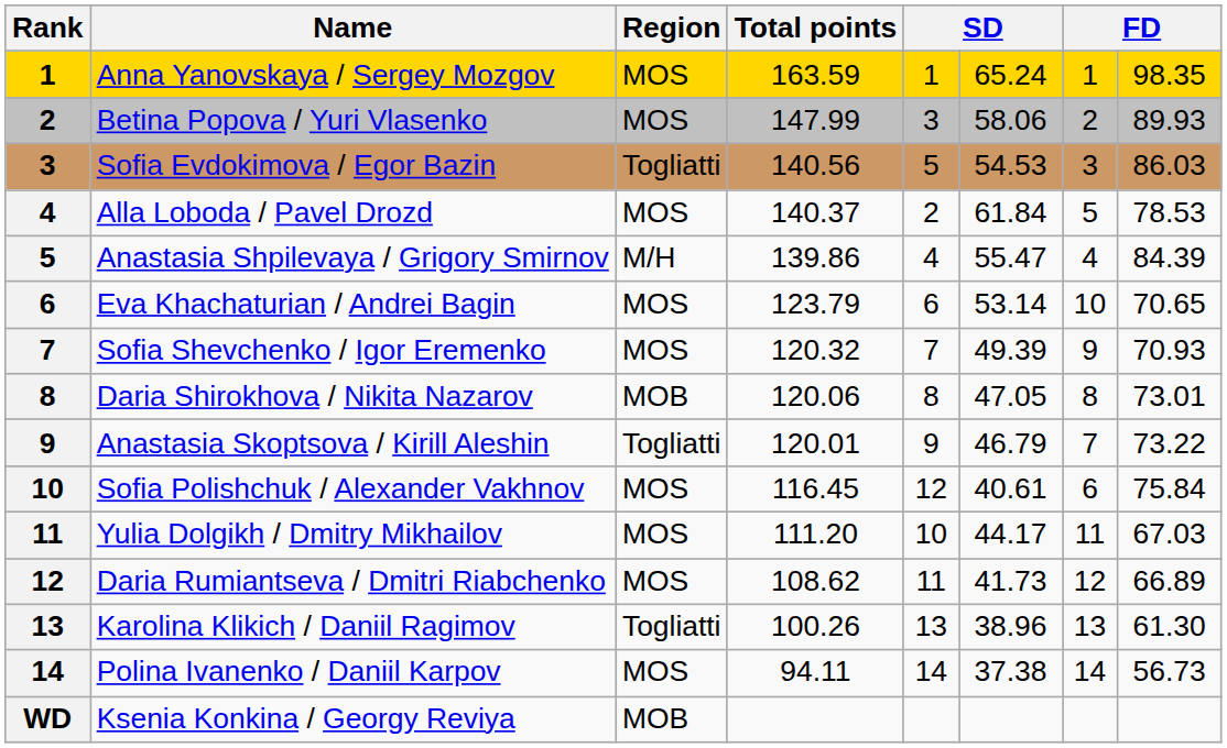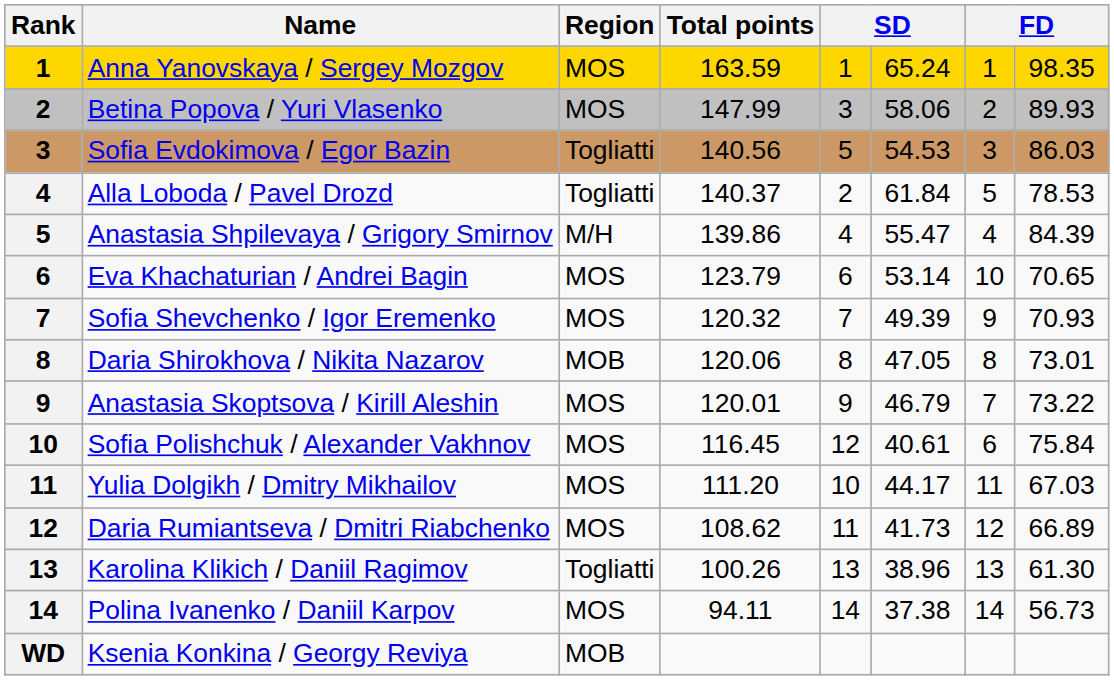Alla Loboda / Pavel Drozd | Region: MOS -> Togliatti
Anastasia Skoptsova / Kirill Aleshin | Region: Togliatti -> MOS
